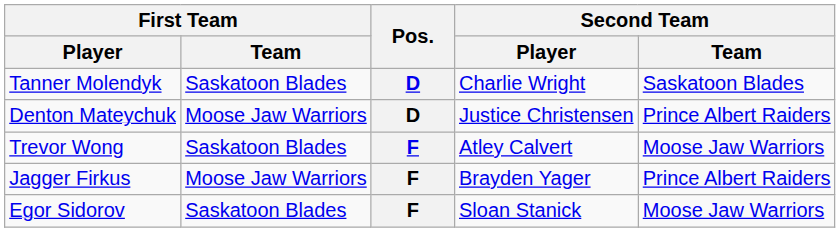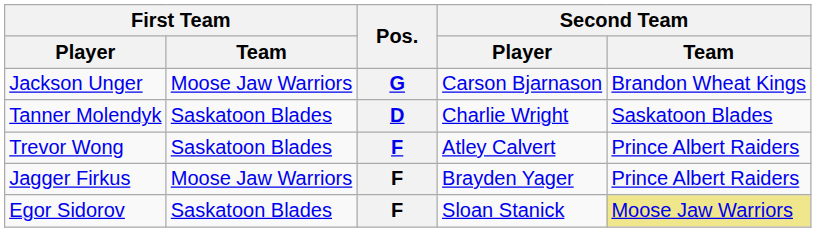+ row: Jackson Unger | Moose Jaw Warriors | G | Carson Bjarnason | Brandon Wheat Kings
- row: Denton Mateychuk | Moose Jaw Warriors | D | Justice Christensen | Prince Albert Raiders
Trevor Wong | Second Team / Team: Moose Jaw Warriors -> Prince Albert Raiders
Egor Sidorov | Second Team / Team: no background -> khaki background
